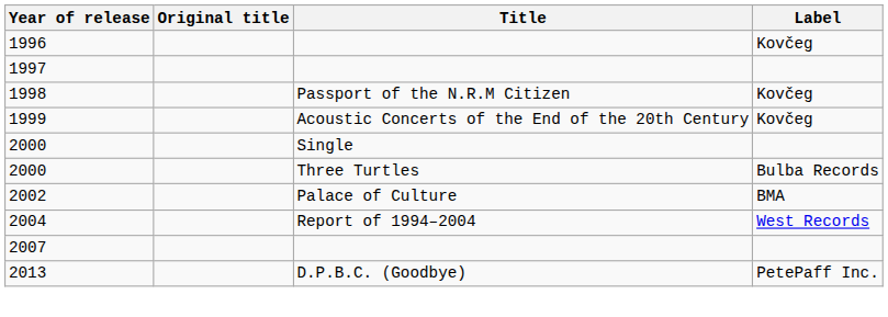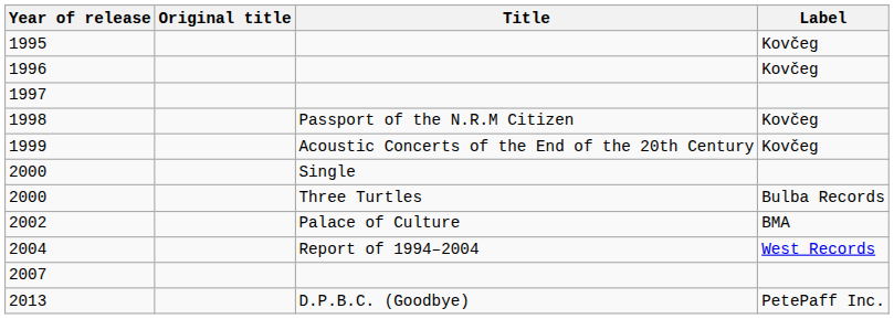+ row: 1995 | Kovčeg
